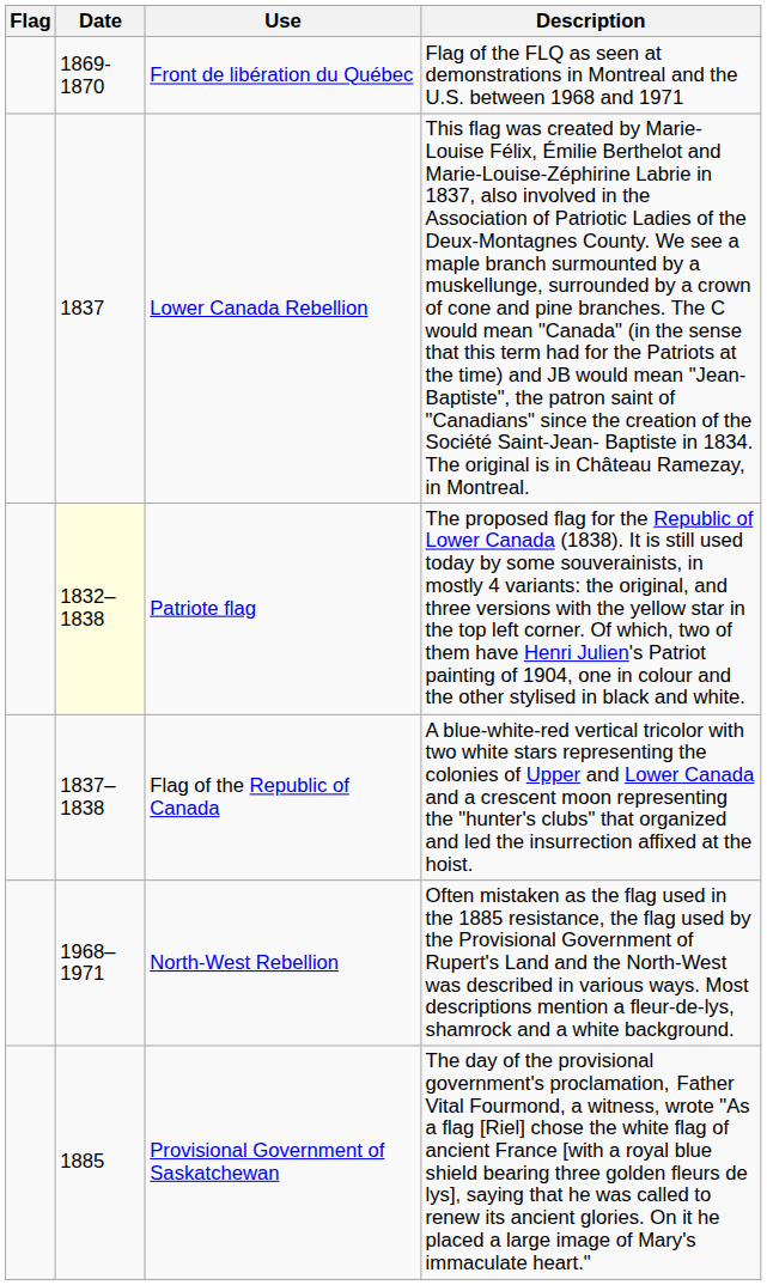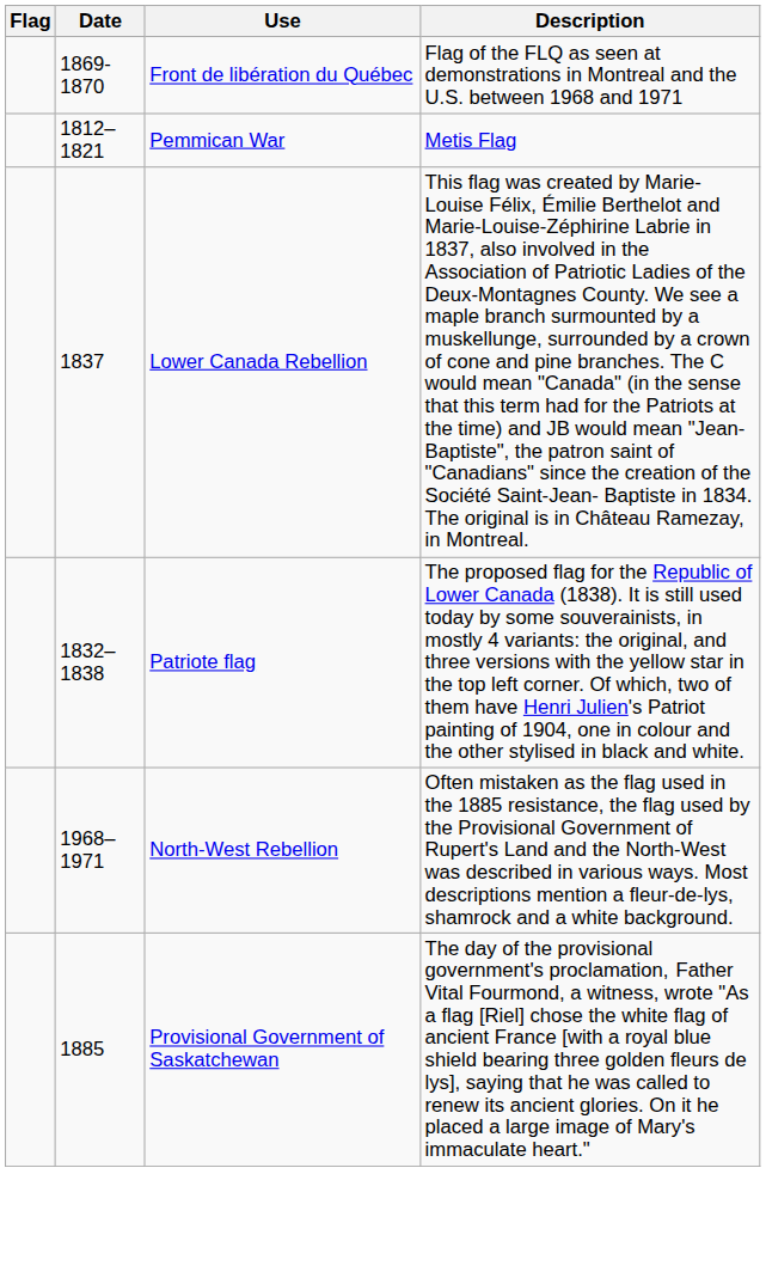+ row: 1812–1821 | Pemmican War | Metis Flag
Patriote flag | Date: lightyellow background -> no background
- row: 1837–1838 | Flag of the Republic of Canada | A blue-white-red vertical tricolor with two white stars representing the colonies of Upper and Lower Canada and a crescent moon representing the "hunter's clubs" that organized and led the insurrection affixed at the hoist.
